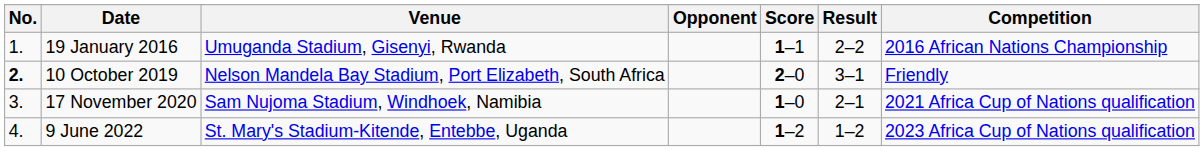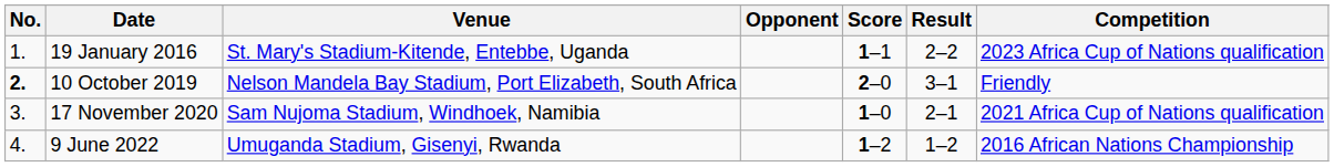19 January 2016 | Venue: Umuganda Stadium, Gisenyi, Rwanda -> St. Mary's Stadium-Kitende, Entebbe, Uganda
19 January 2016 | Competition: 2016 African Nations Championship -> 2023 Africa Cup of Nations qualification
9 June 2022 | Venue: St. Mary's Stadium-Kitende, Entebbe, Uganda -> Umuganda Stadium, Gisenyi, Rwanda
9 June 2022 | Competition: 2023 Africa Cup of Nations qualification -> 2016 African Nations Championship
